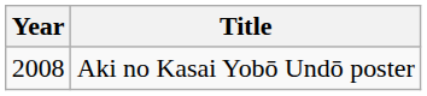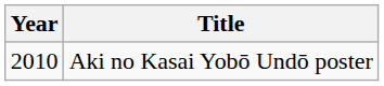Aki no Kasai Yobō Undō poster | Year: 2008 -> 2010
